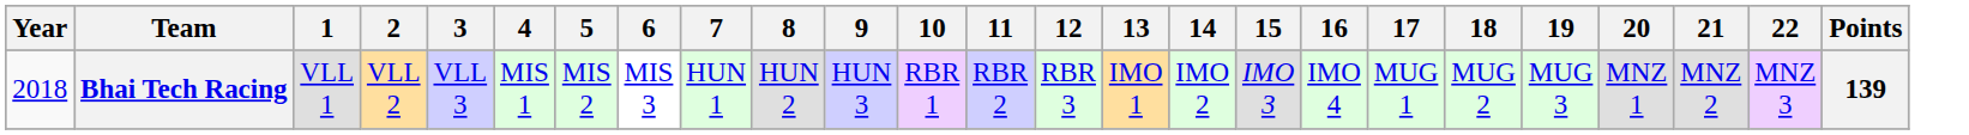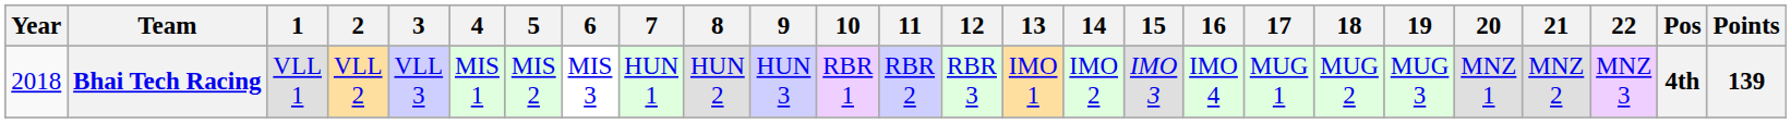+ column: Pos | 4th
